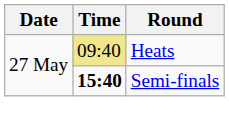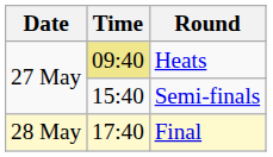Semi-finals | Time: bold -> normal
+ row: 28 May | 17:40 | Final
